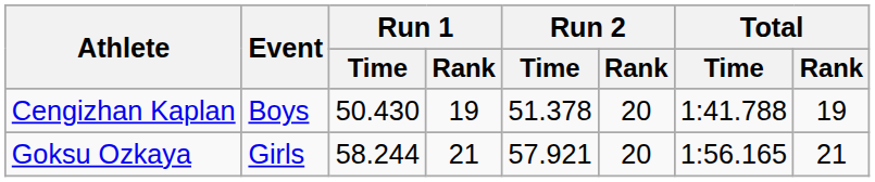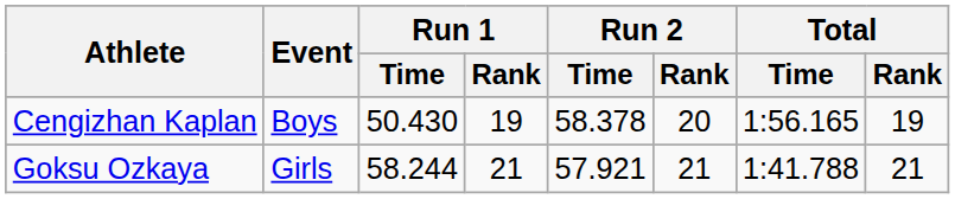Cengizhan Kaplan | Run 2 / Time: 51.378 -> 58.378
Cengizhan Kaplan | Total / Time: 1:41.788 -> 1:56.165
Goksu Ozkaya | Run 2 / Rank: 20 -> 21
Goksu Ozkaya | Total / Time: 1:56.165 -> 1:41.788
